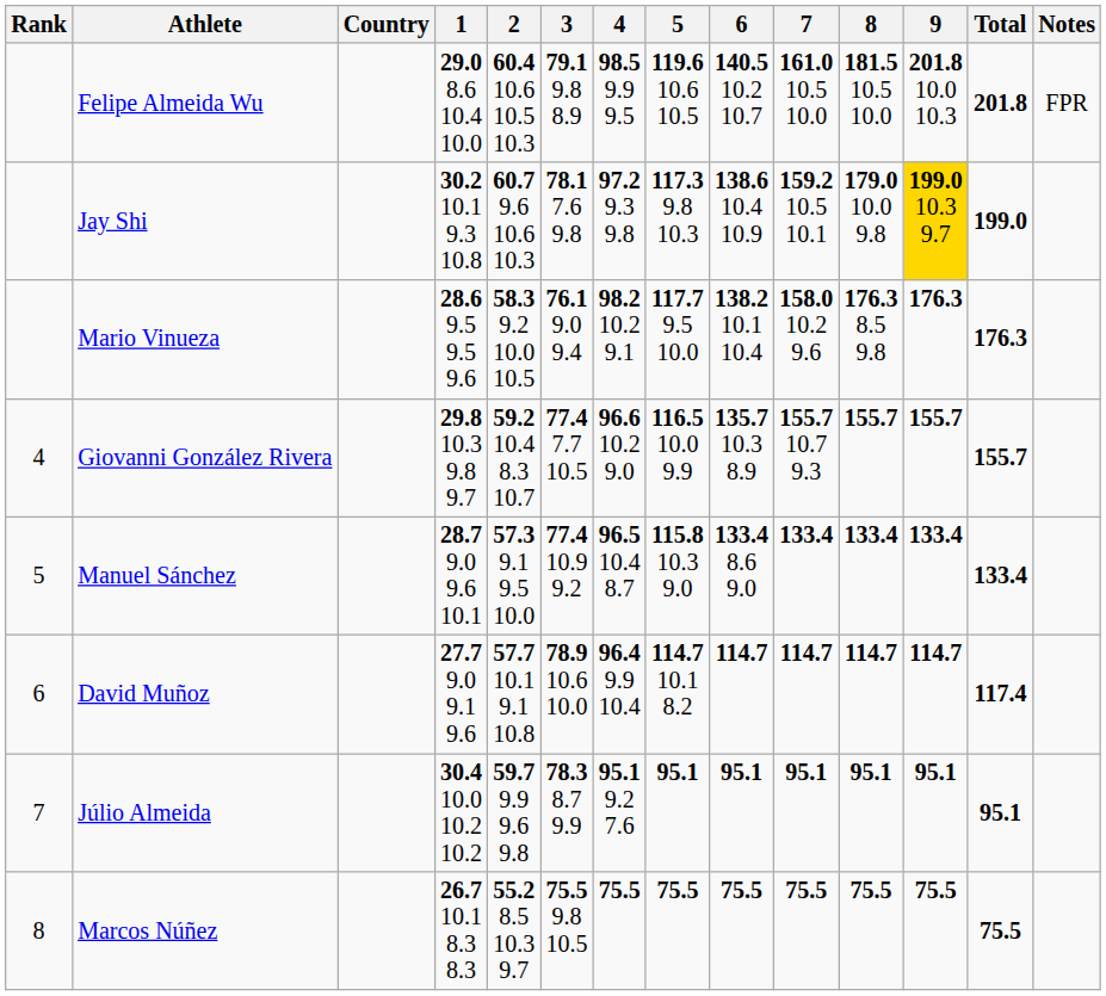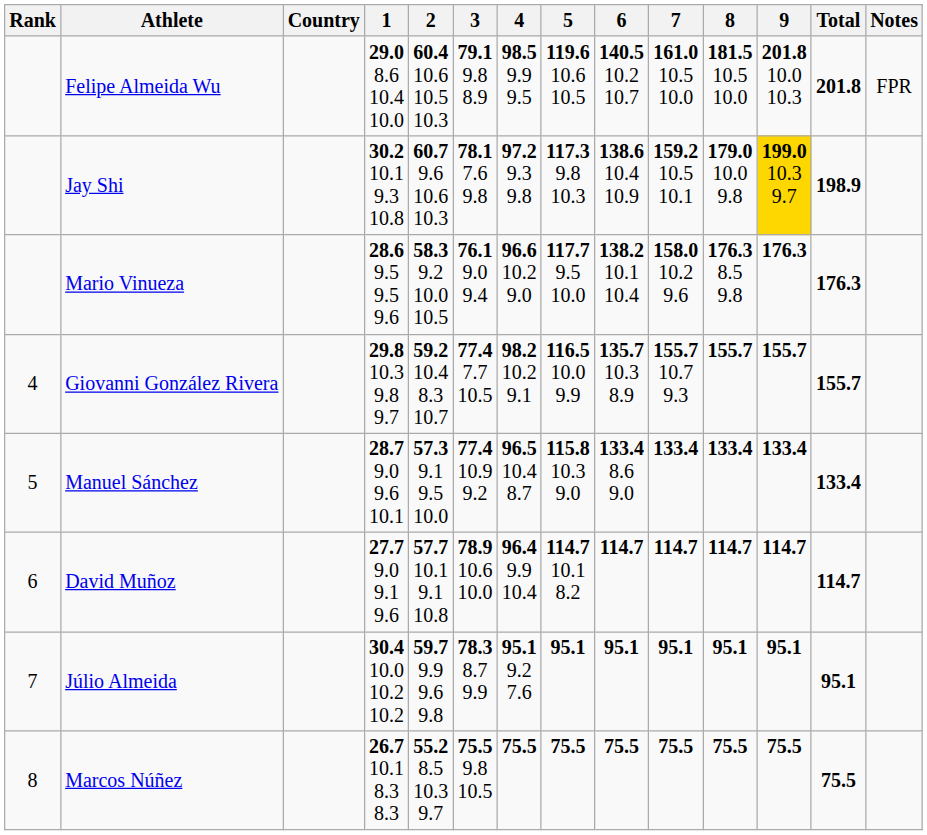Jay Shi | Total: 199.0 -> 198.9
Mario Vinueza | 4: 98.2 10.2 9.1 -> 96.6 10.2 9.0
Giovanni González Rivera | 4: 96.6 10.2 9.0 -> 98.2 10.2 9.1
David Muñoz | Total: 117.4 -> 114.7
